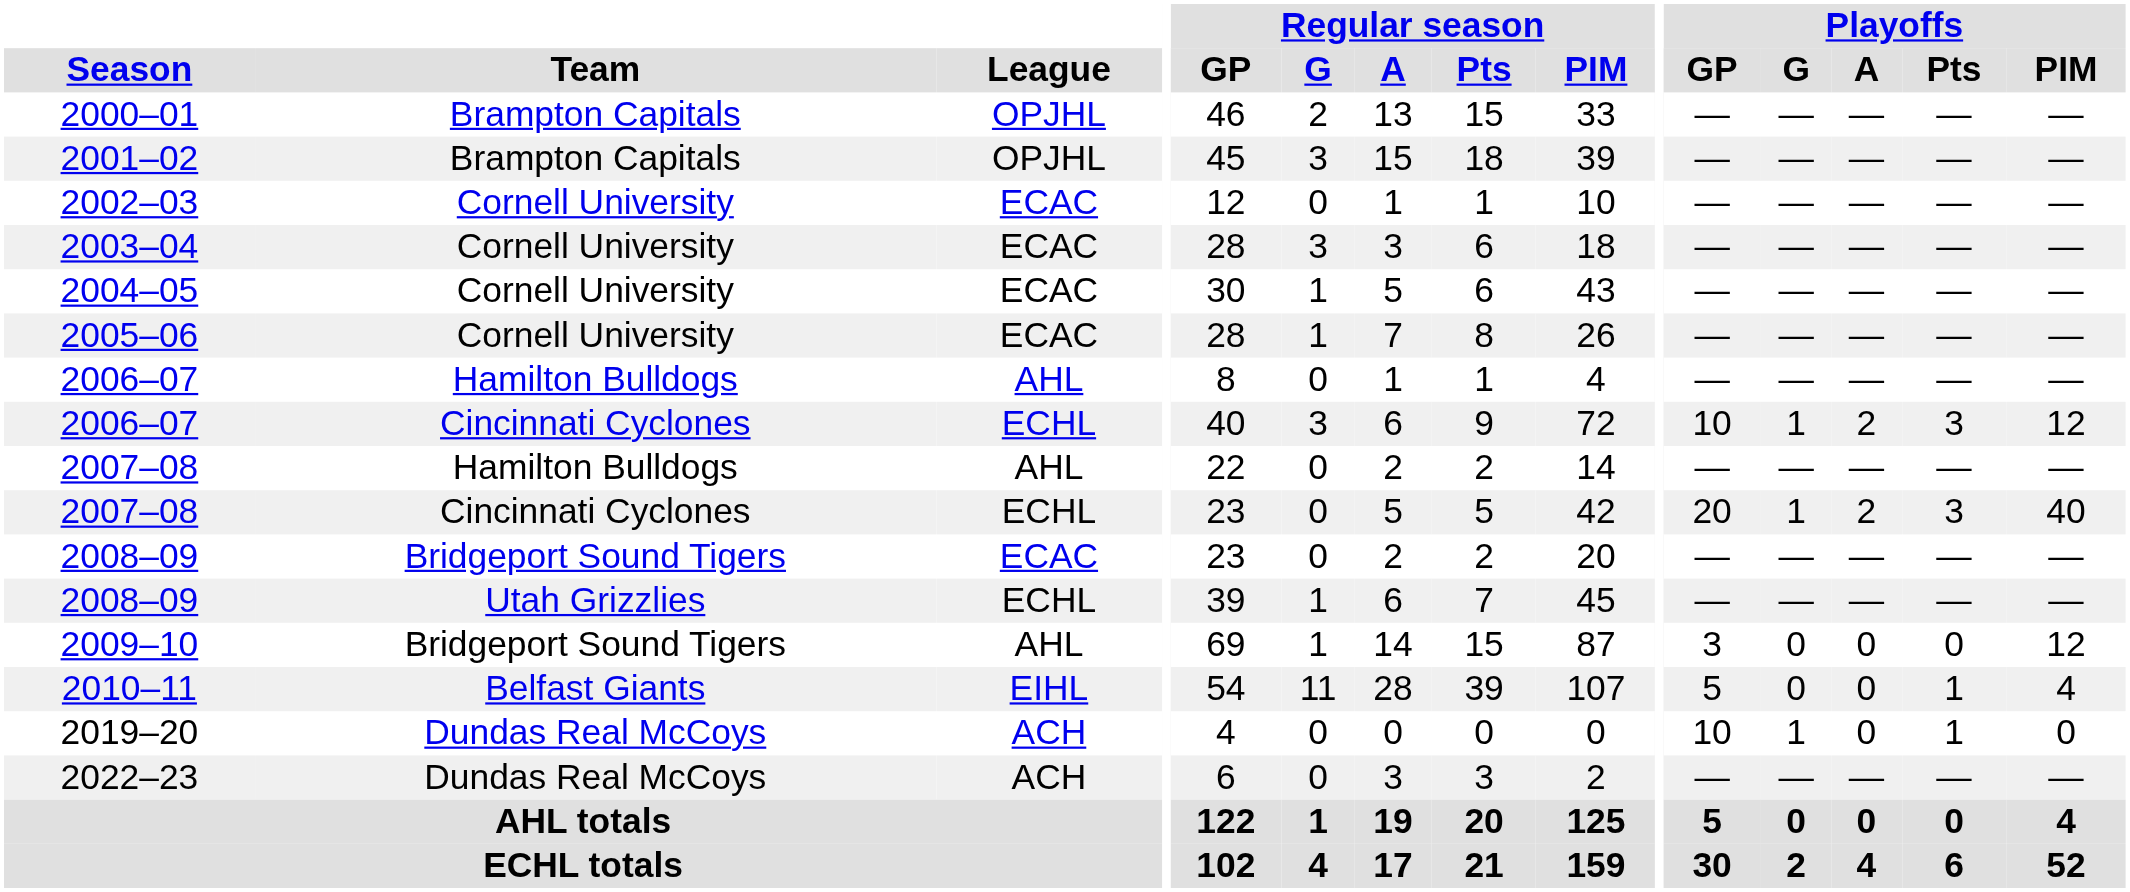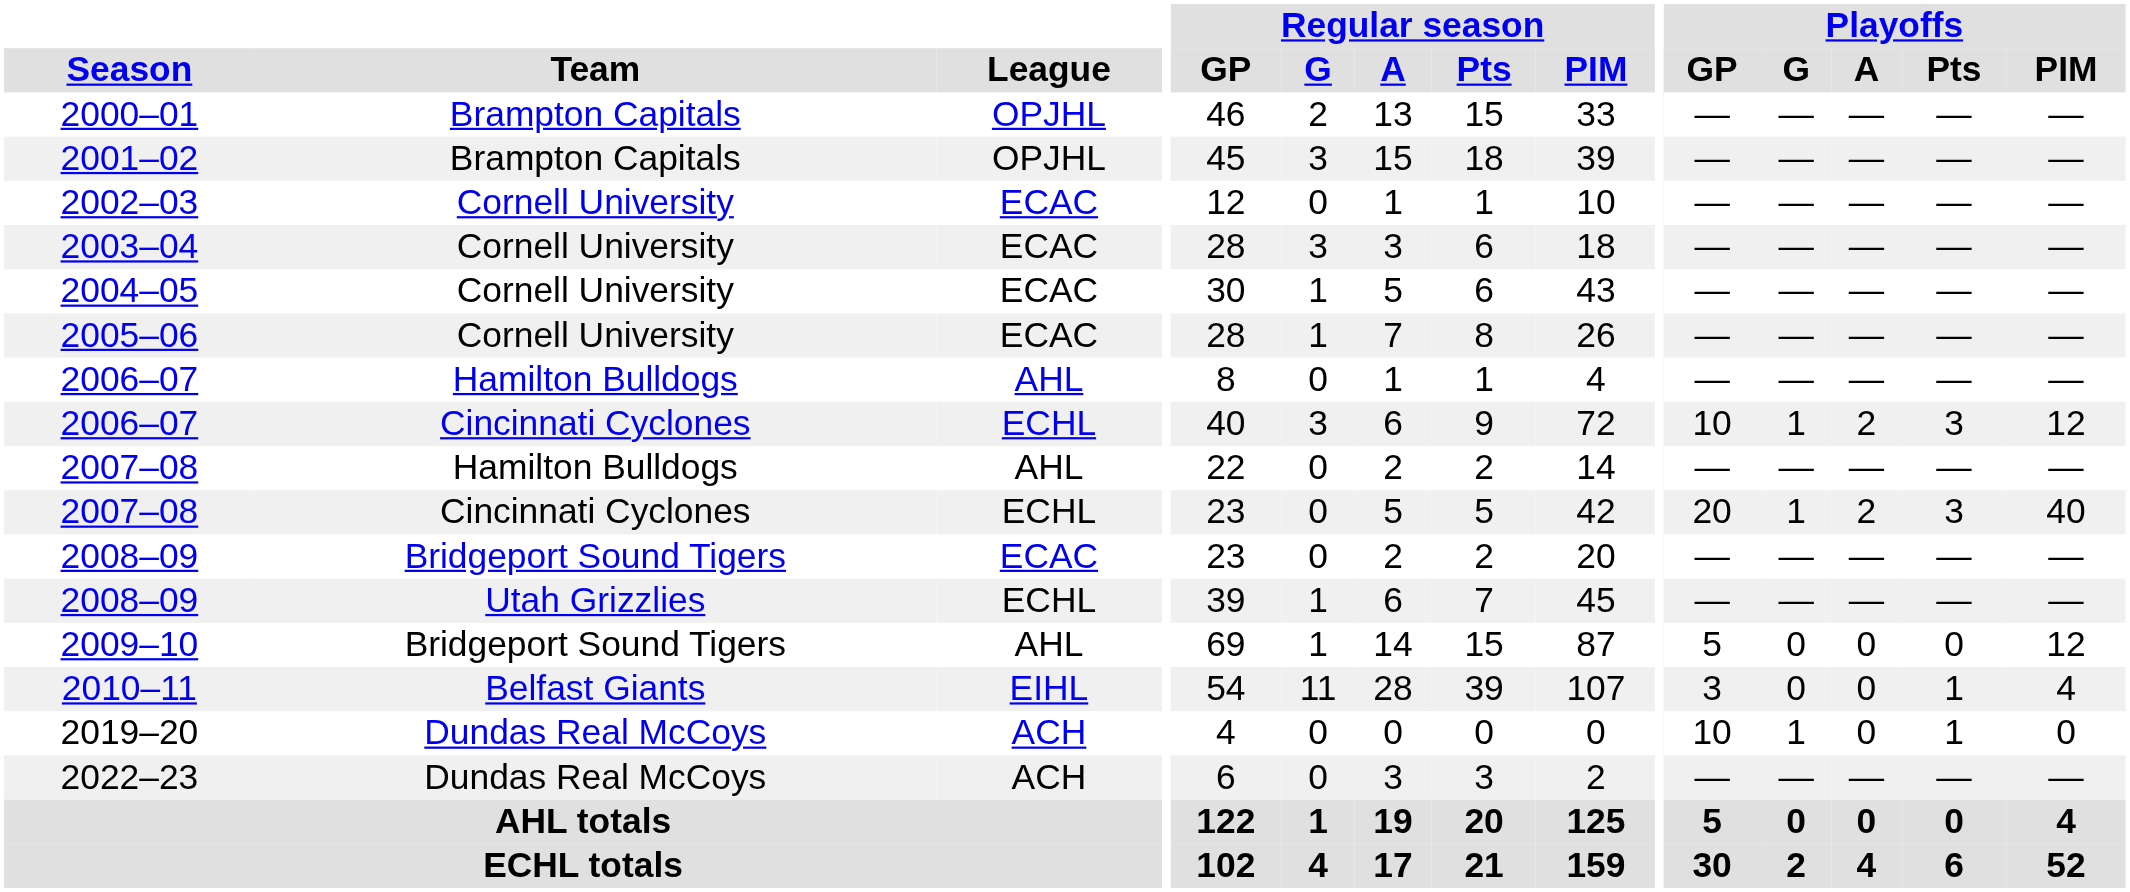2009–10 | Playoffs / GP: 3 -> 5
2010–11 | Playoffs / GP: 5 -> 3
